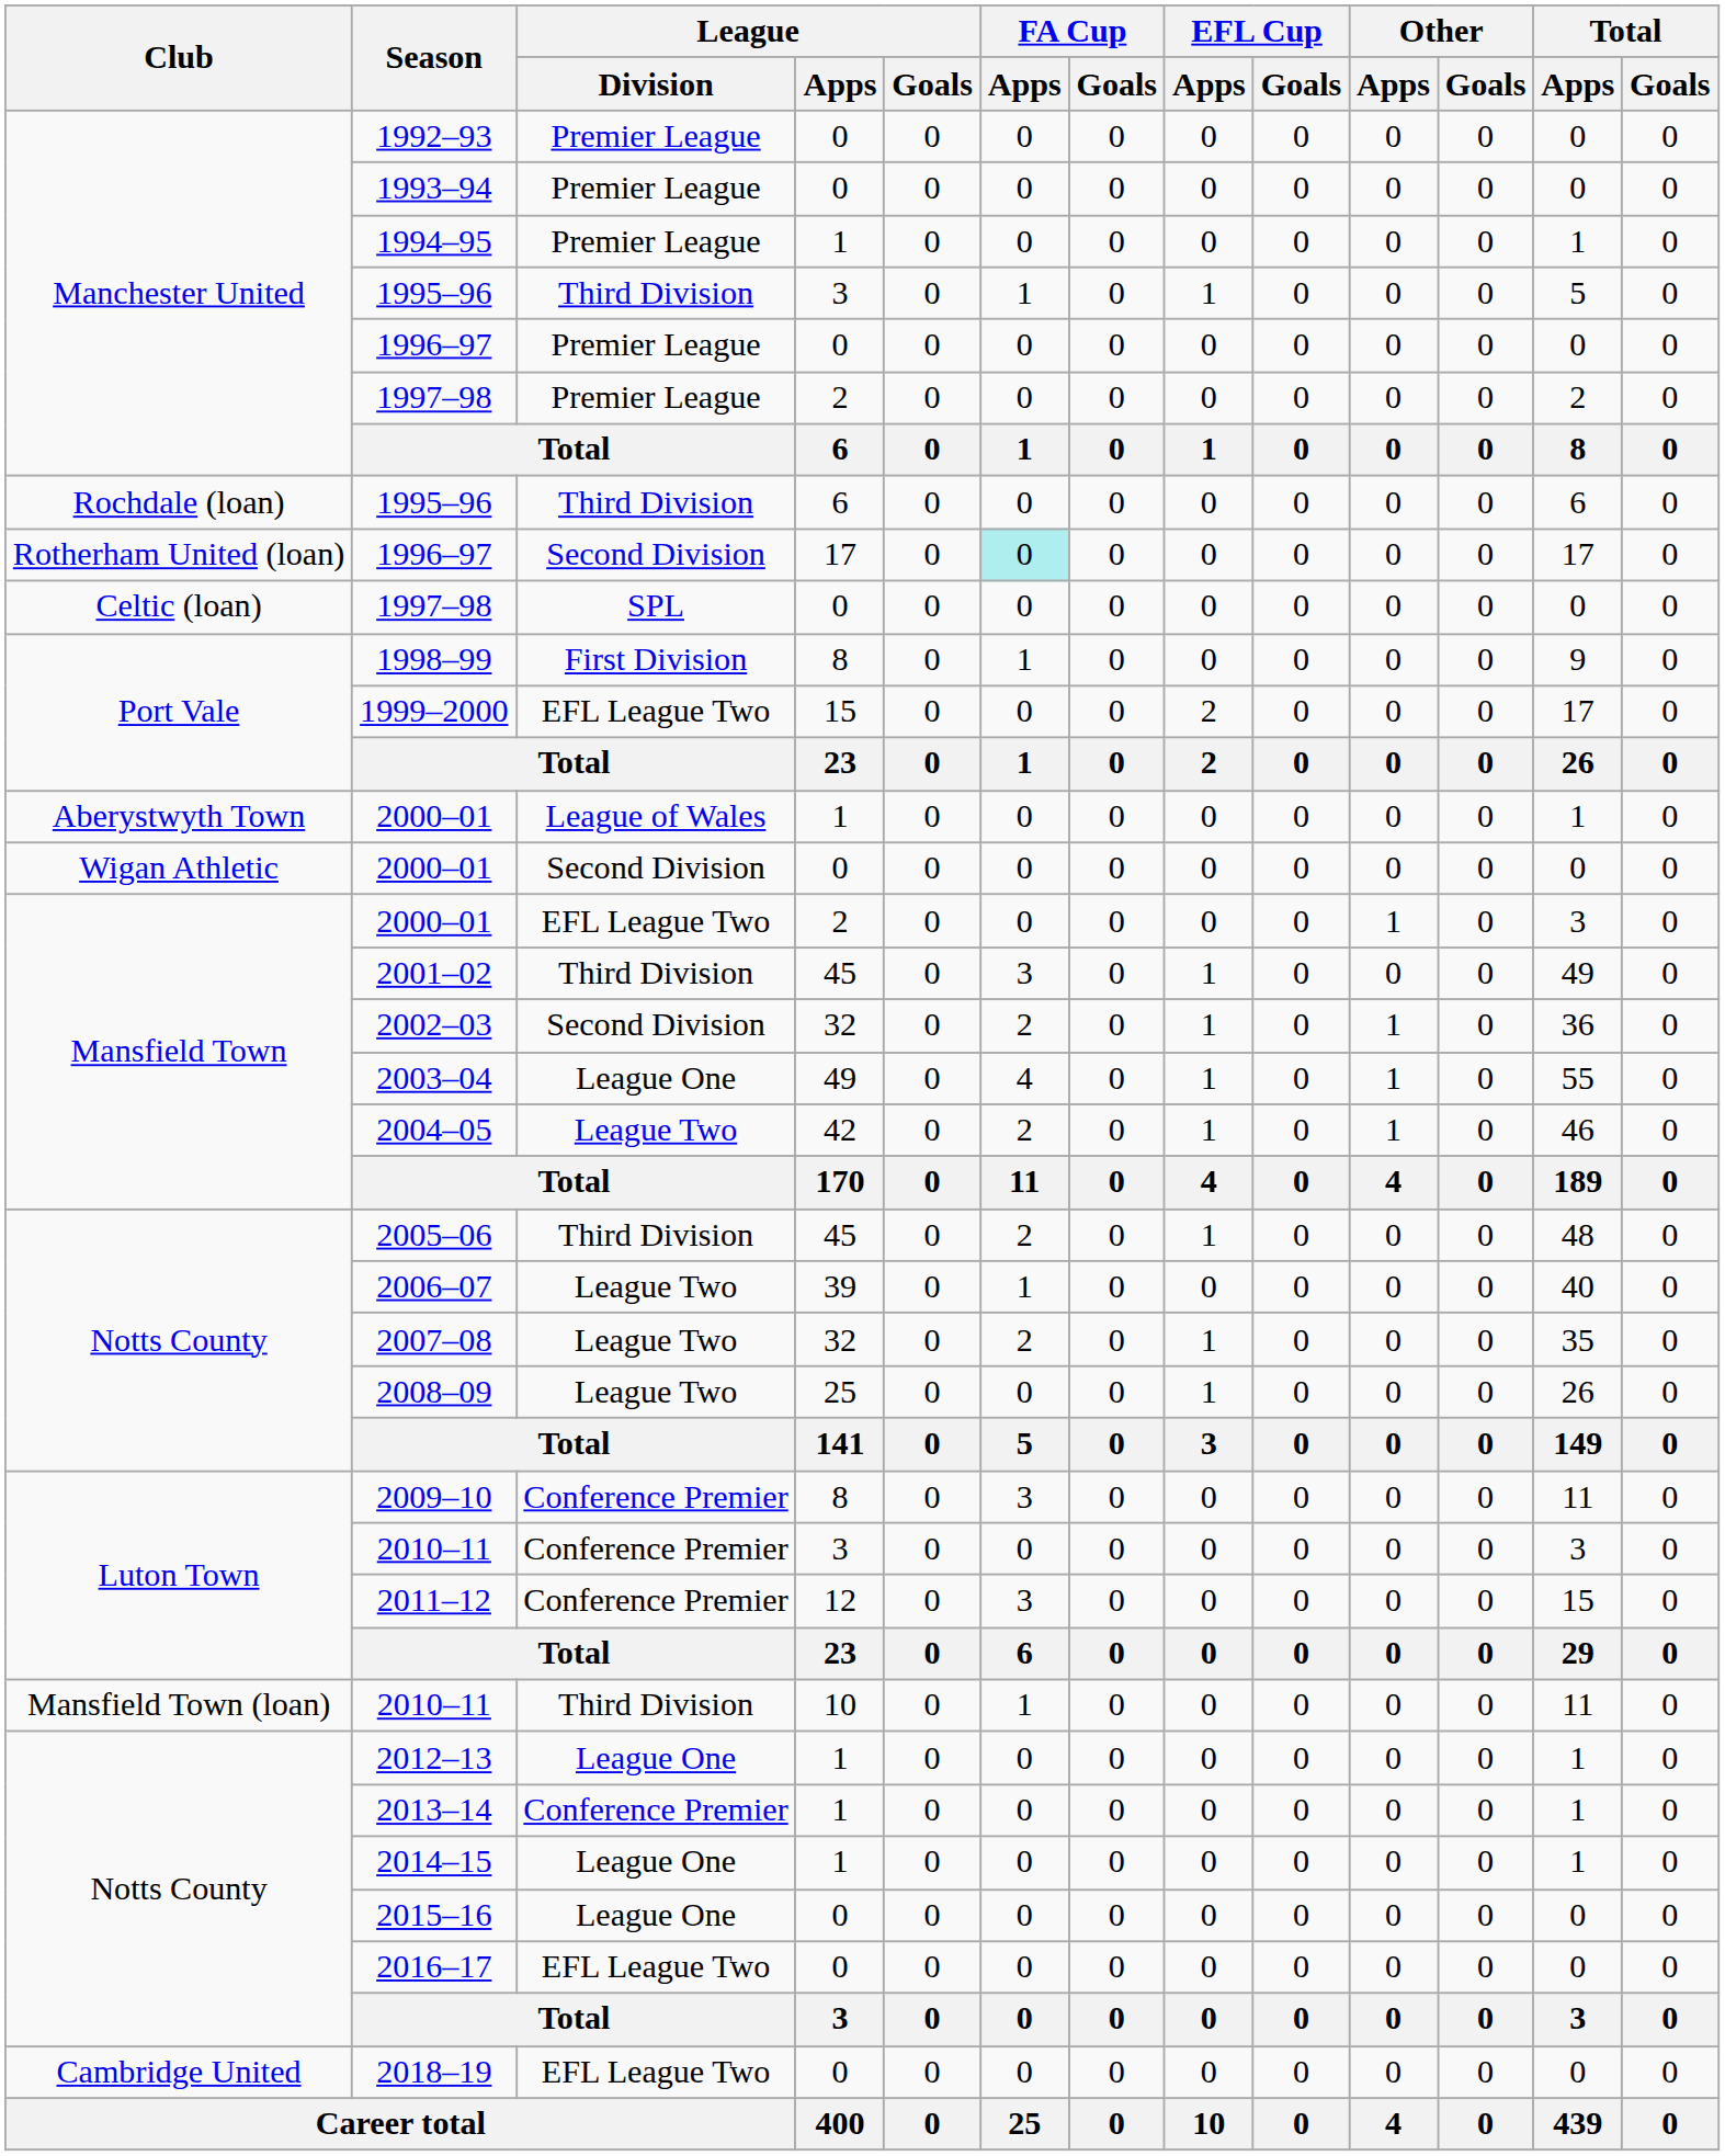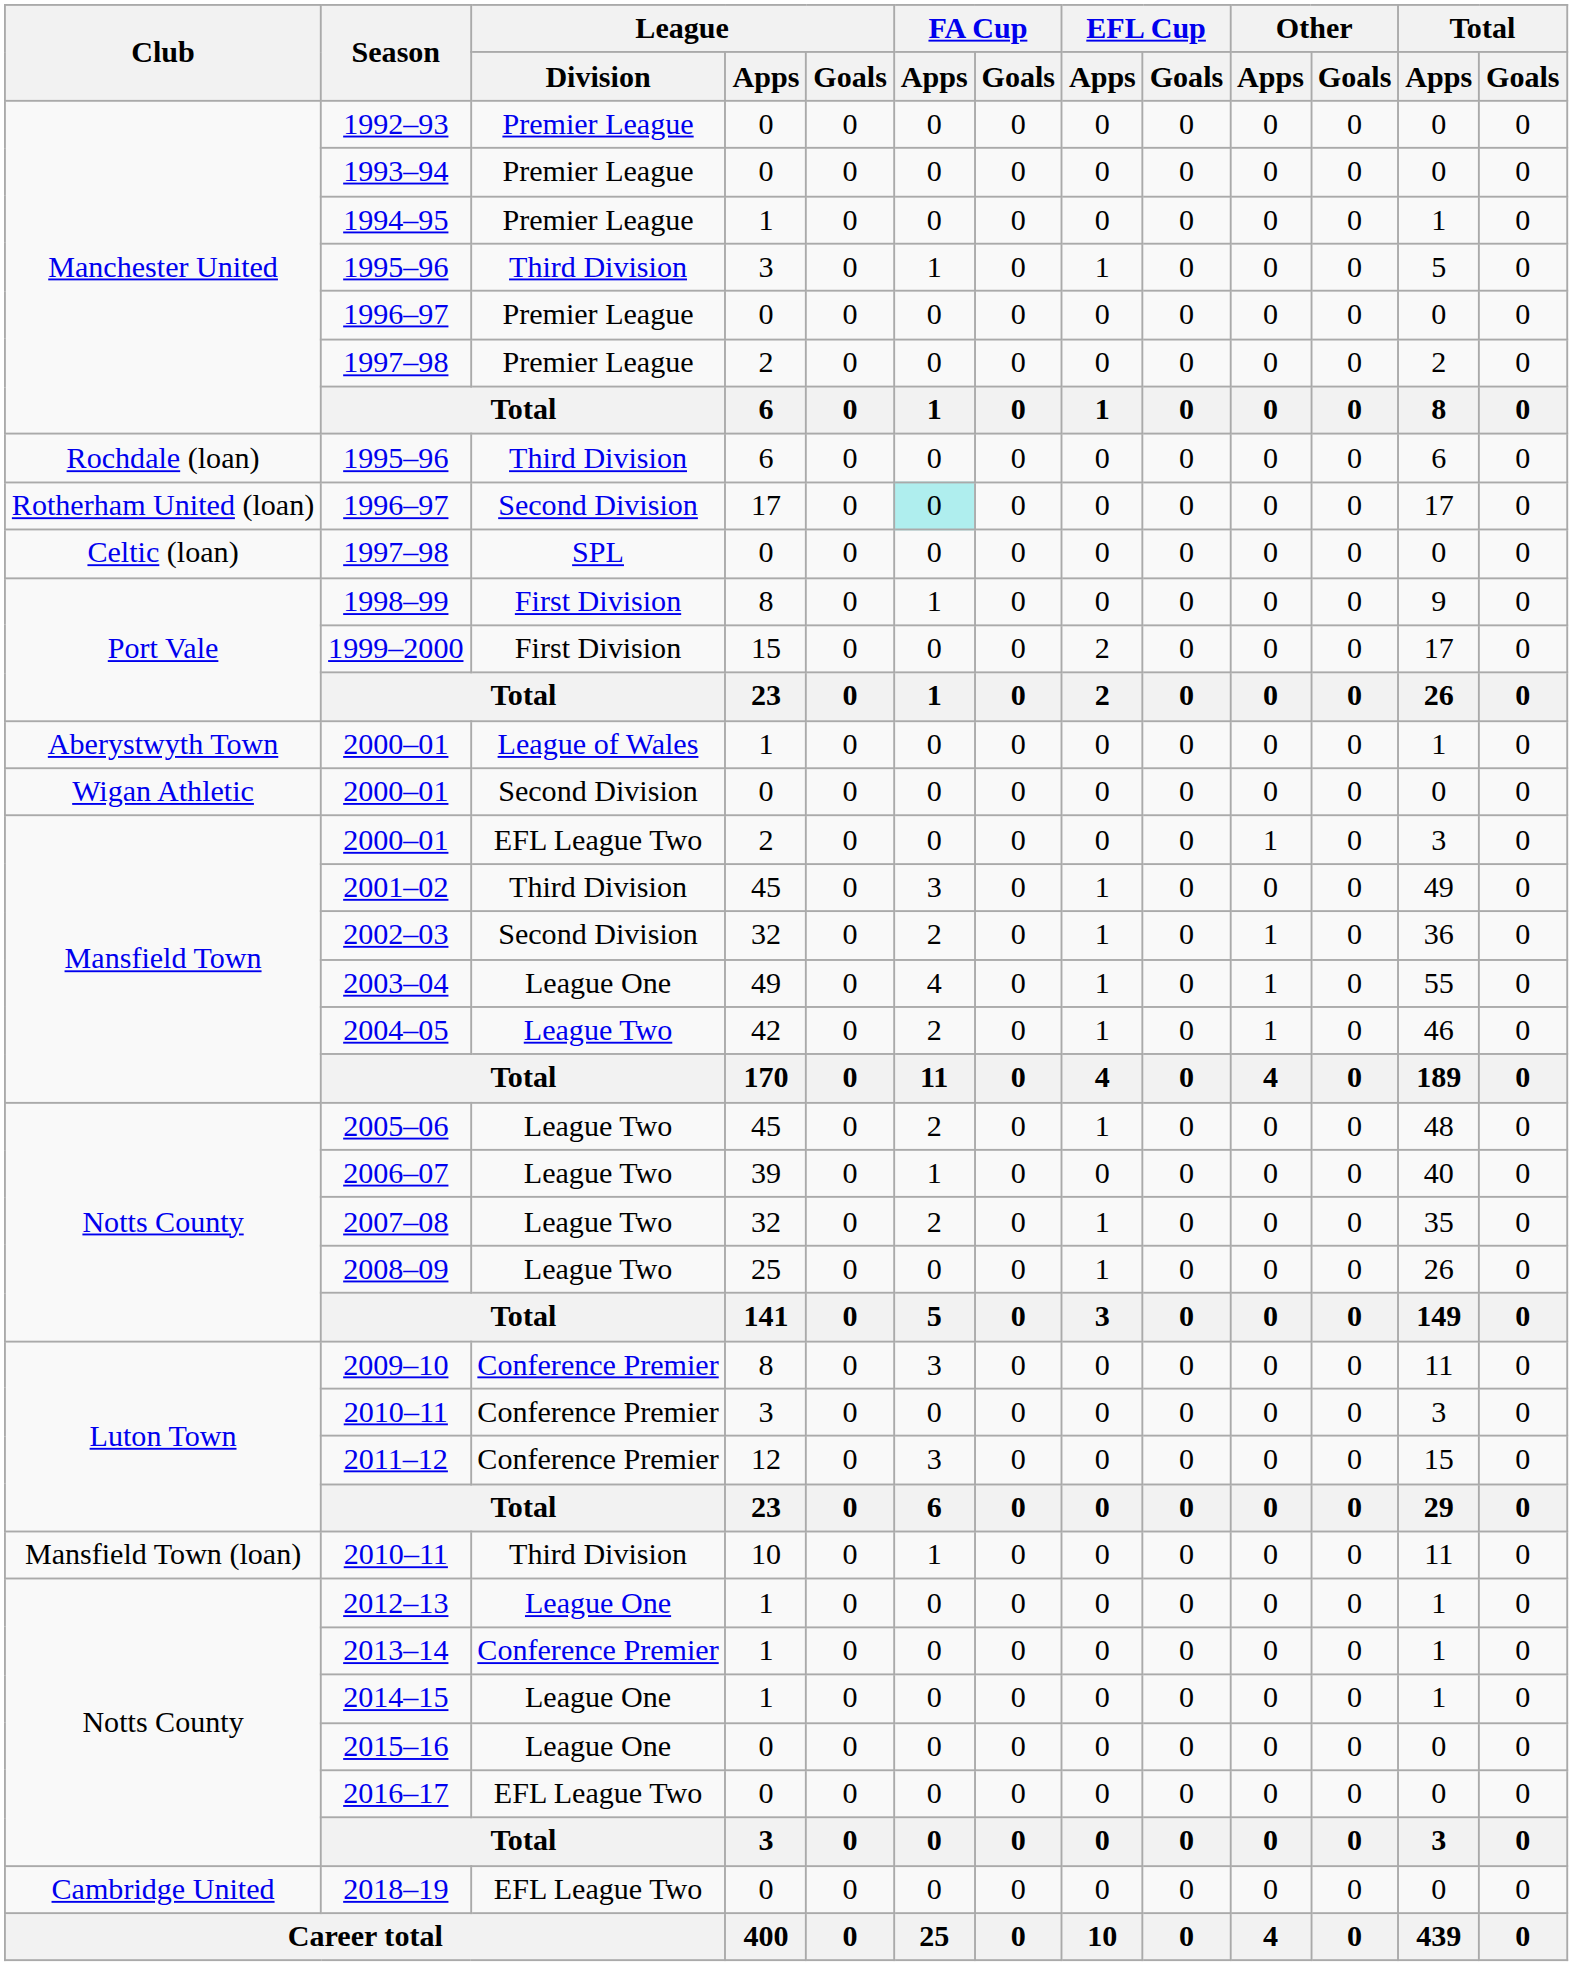1999–2000 | League / Division: EFL League Two -> First Division
2005–06 | League / Division: Third Division -> League Two
